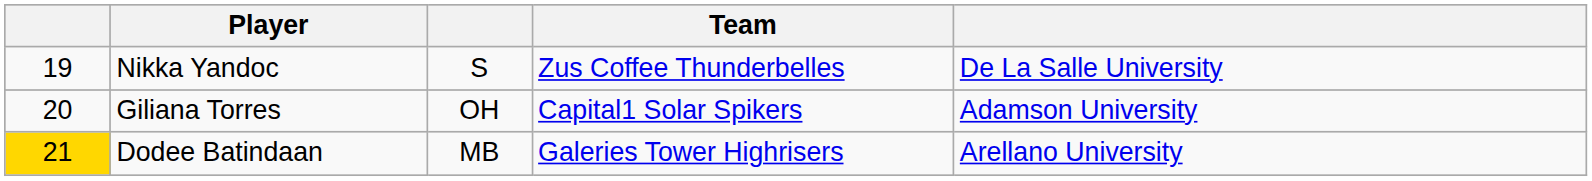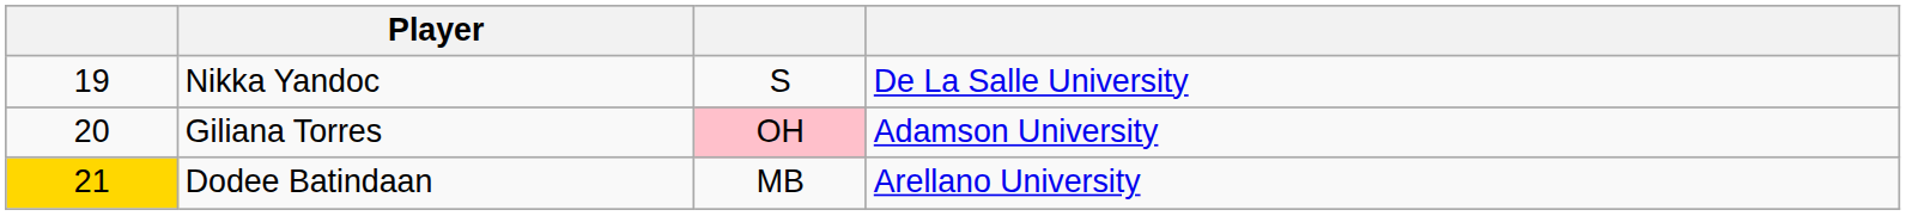- column: Team | Zus Coffee Thunderbelles | Capital1 Solar Spikers | Galeries Tower Highrisers
Giliana Torres | column 3: no background -> pink background
